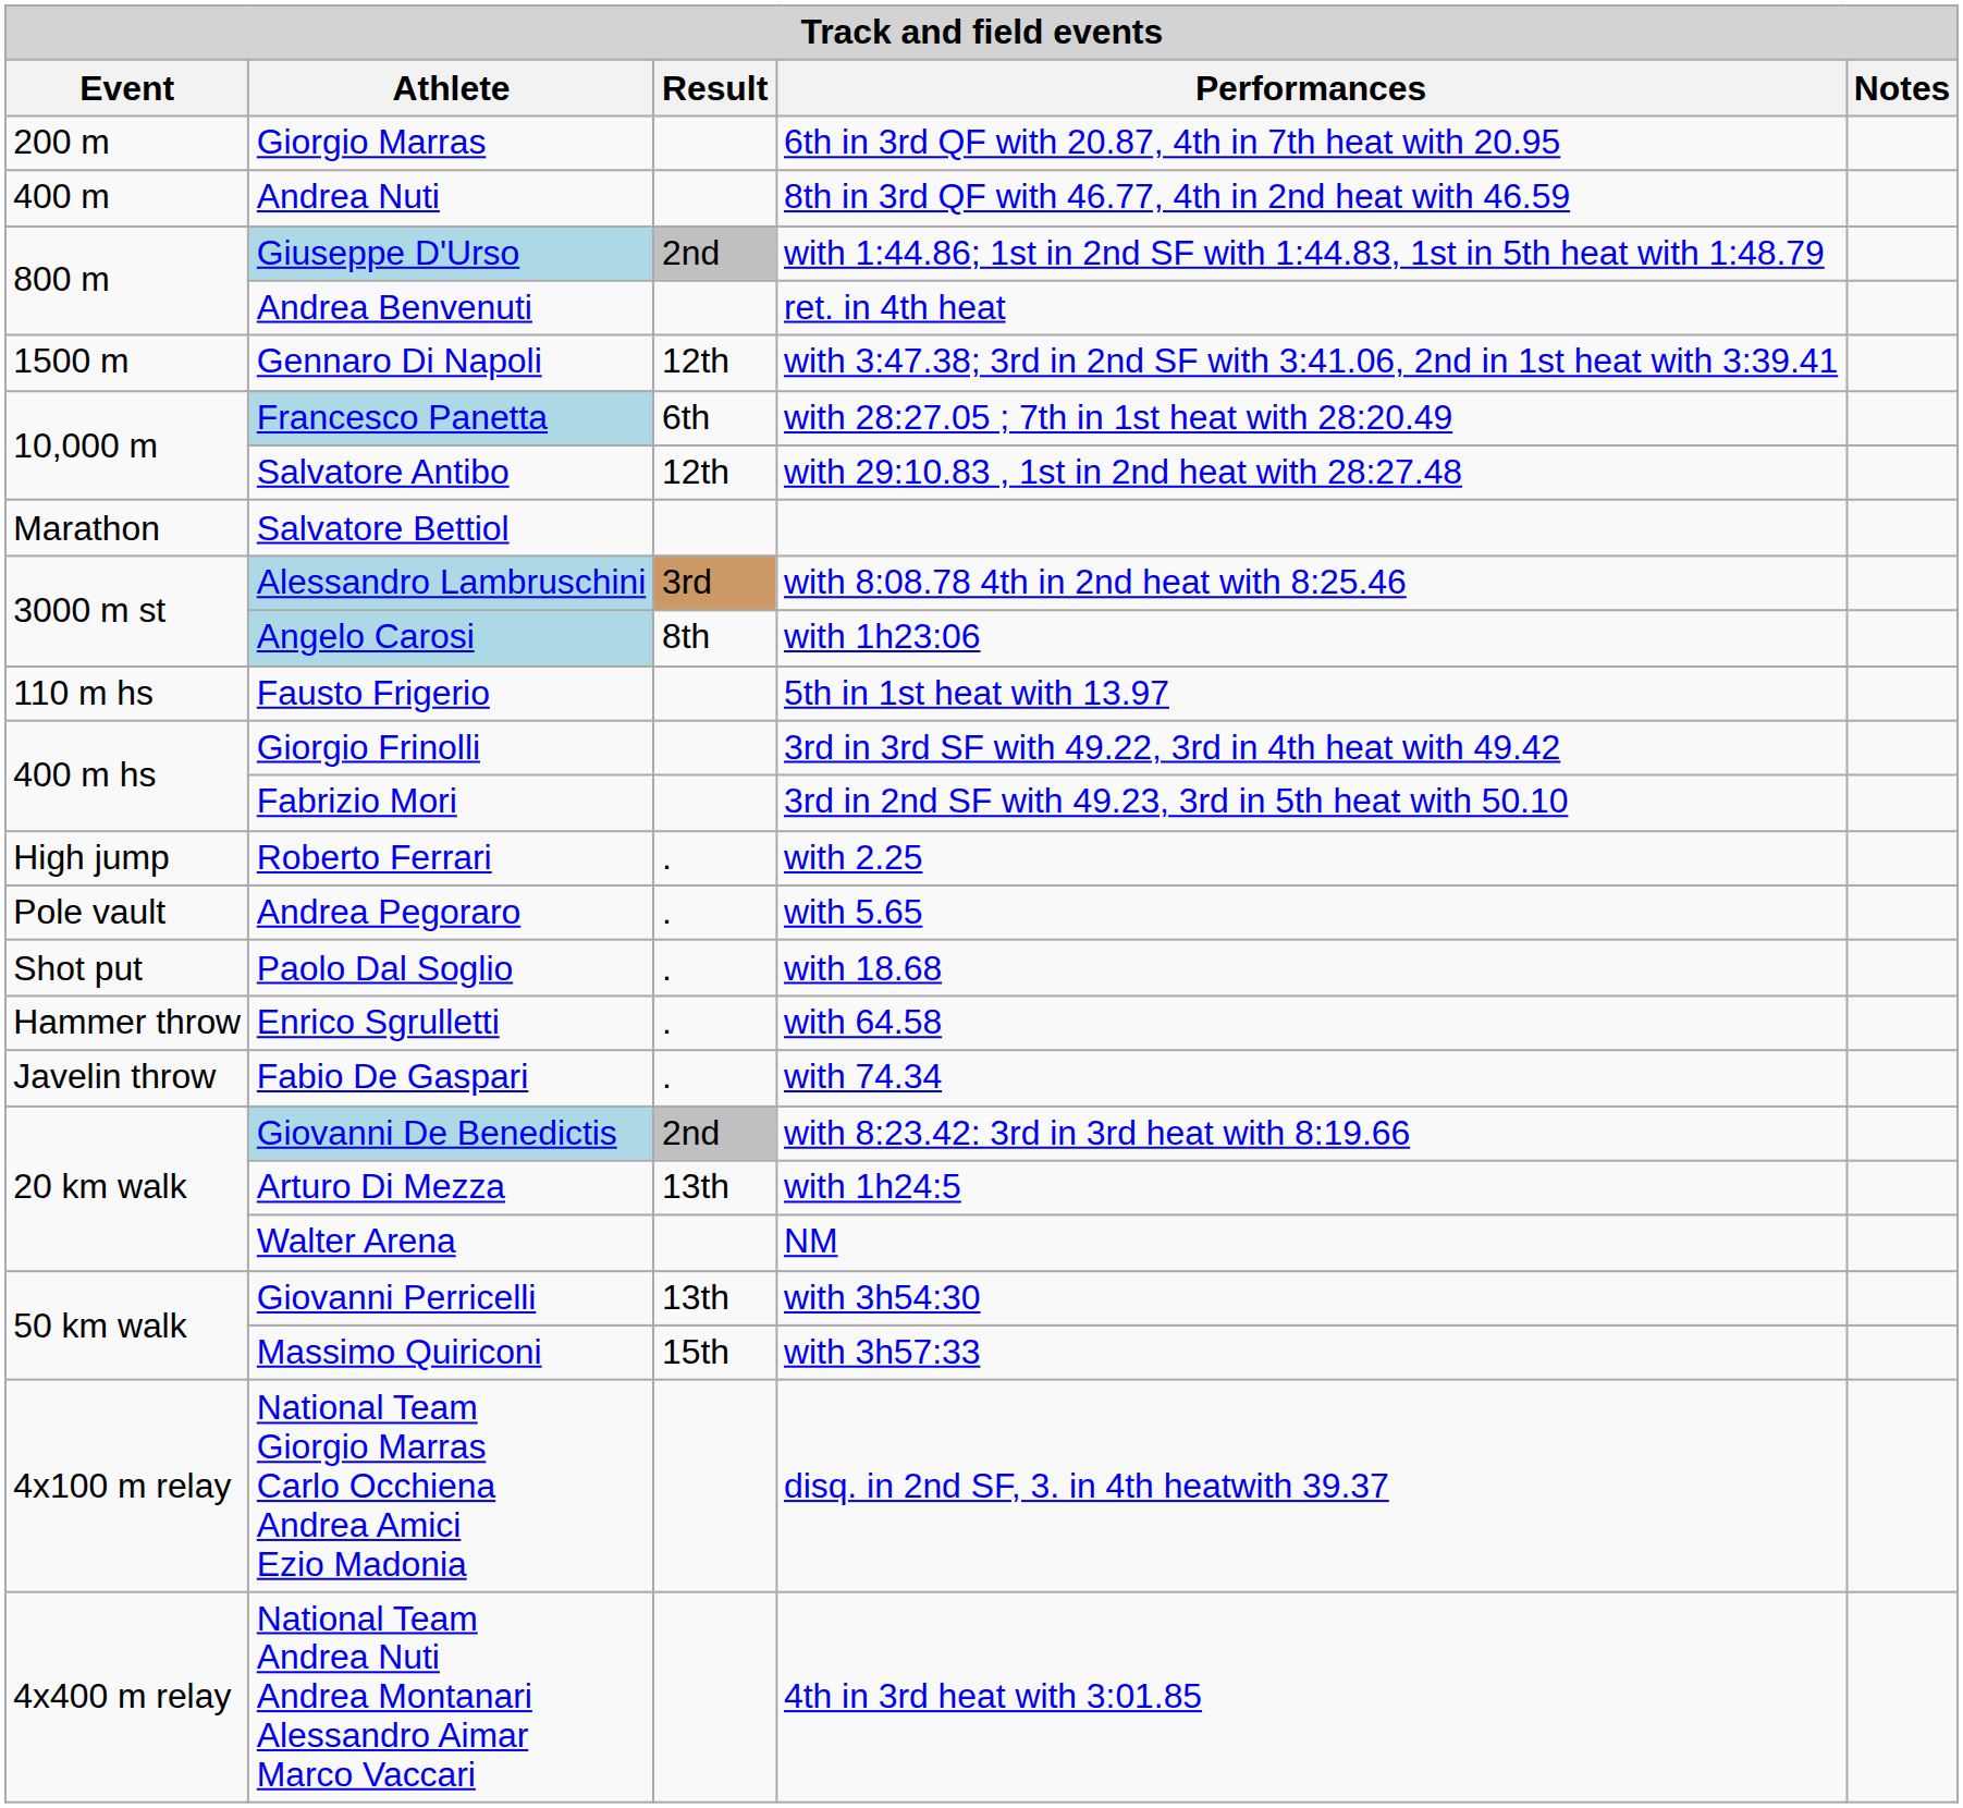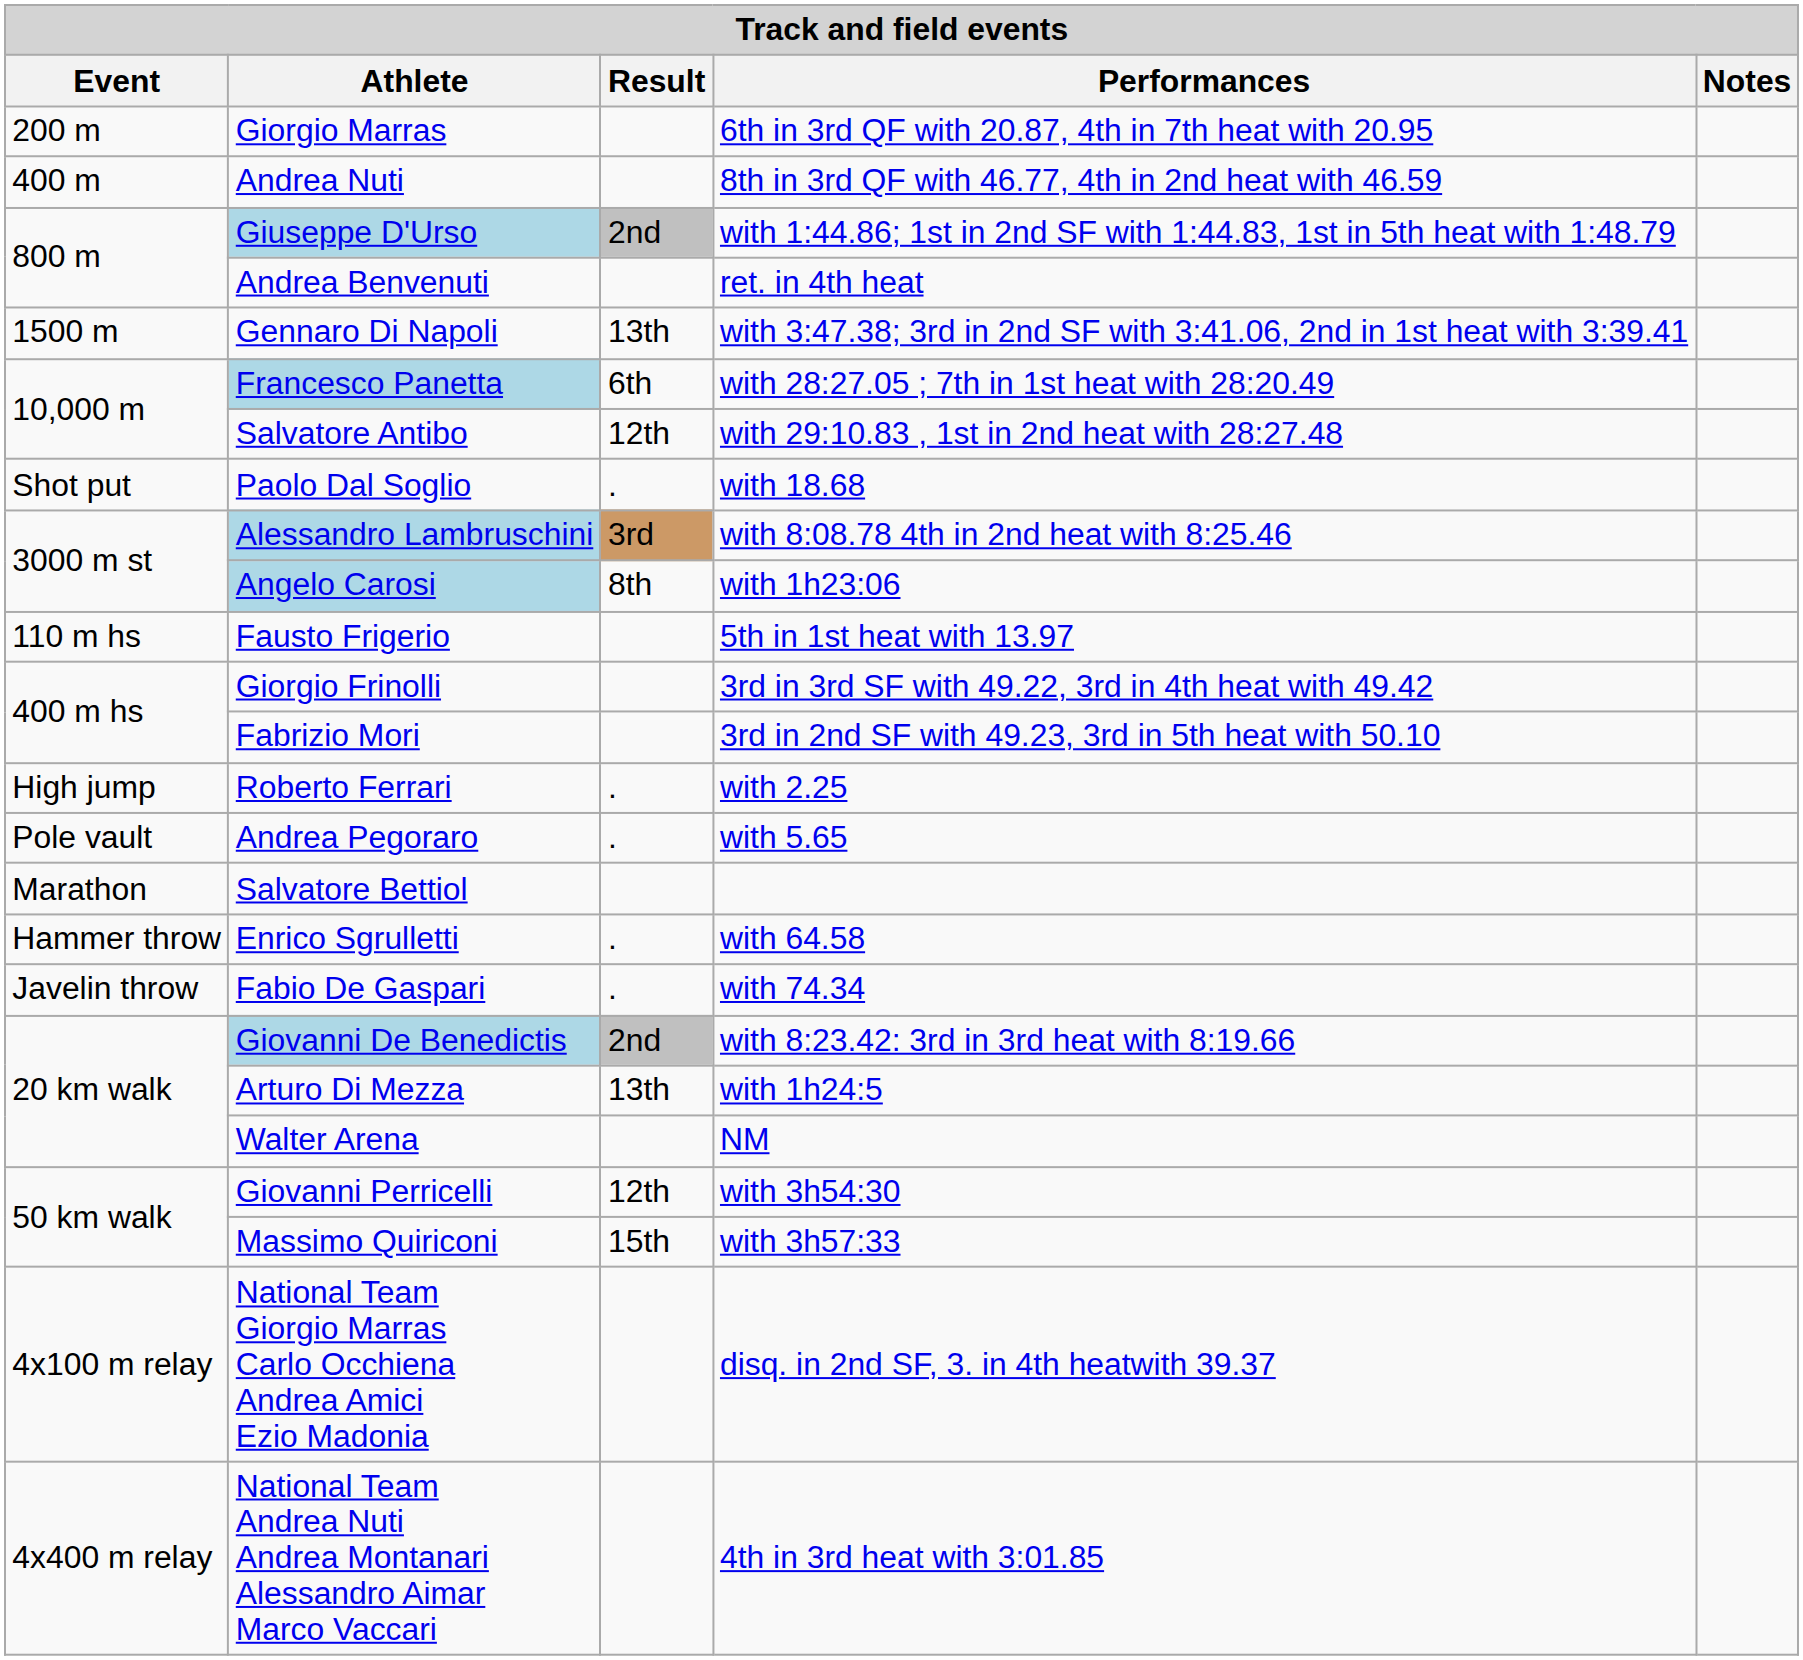Gennaro Di Napoli | Result: 12th -> 13th
rows swapped: Salvatore Bettiol <-> Paolo Dal Soglio
Giovanni Perricelli | Result: 13th -> 12th
